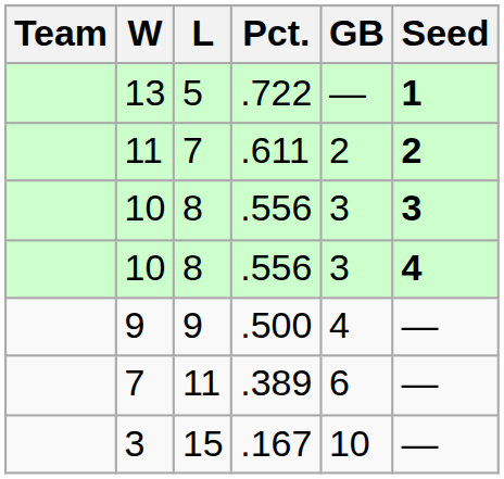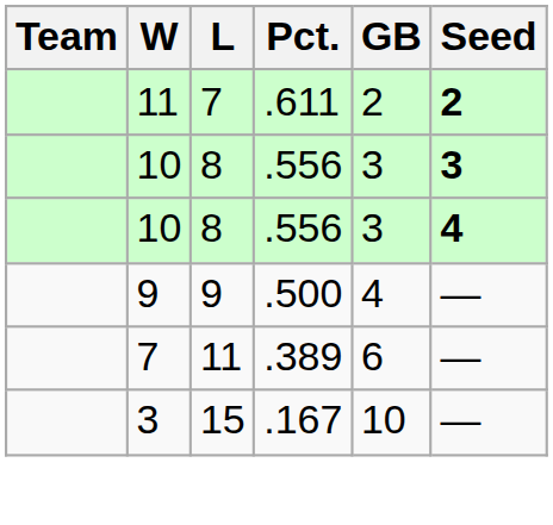- row: 13 | 5 | .722 | — | 1
